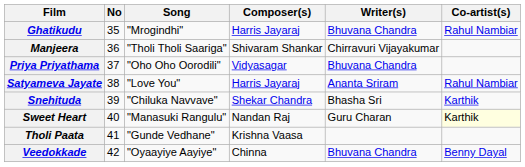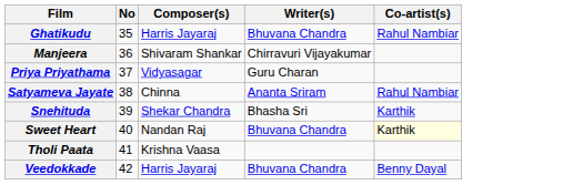- column: Song | "Mrogindhi" | "Tholi Tholi Saariga" | "Oho Oho Oorodili" | "Love You" | "Chiluka Navvave" | "Manasuki Rangulu" | "Gunde Vedhane" | "Oyaayiye Aayiye"
Priya Priyathama | Writer(s): Bhuvana Chandra -> Guru Charan
Satyameva Jayate | Composer(s): Harris Jayaraj -> Chinna
Sweet Heart | Writer(s): Guru Charan -> Bhuvana Chandra
Veedokkade | Composer(s): Chinna -> Harris Jayaraj
